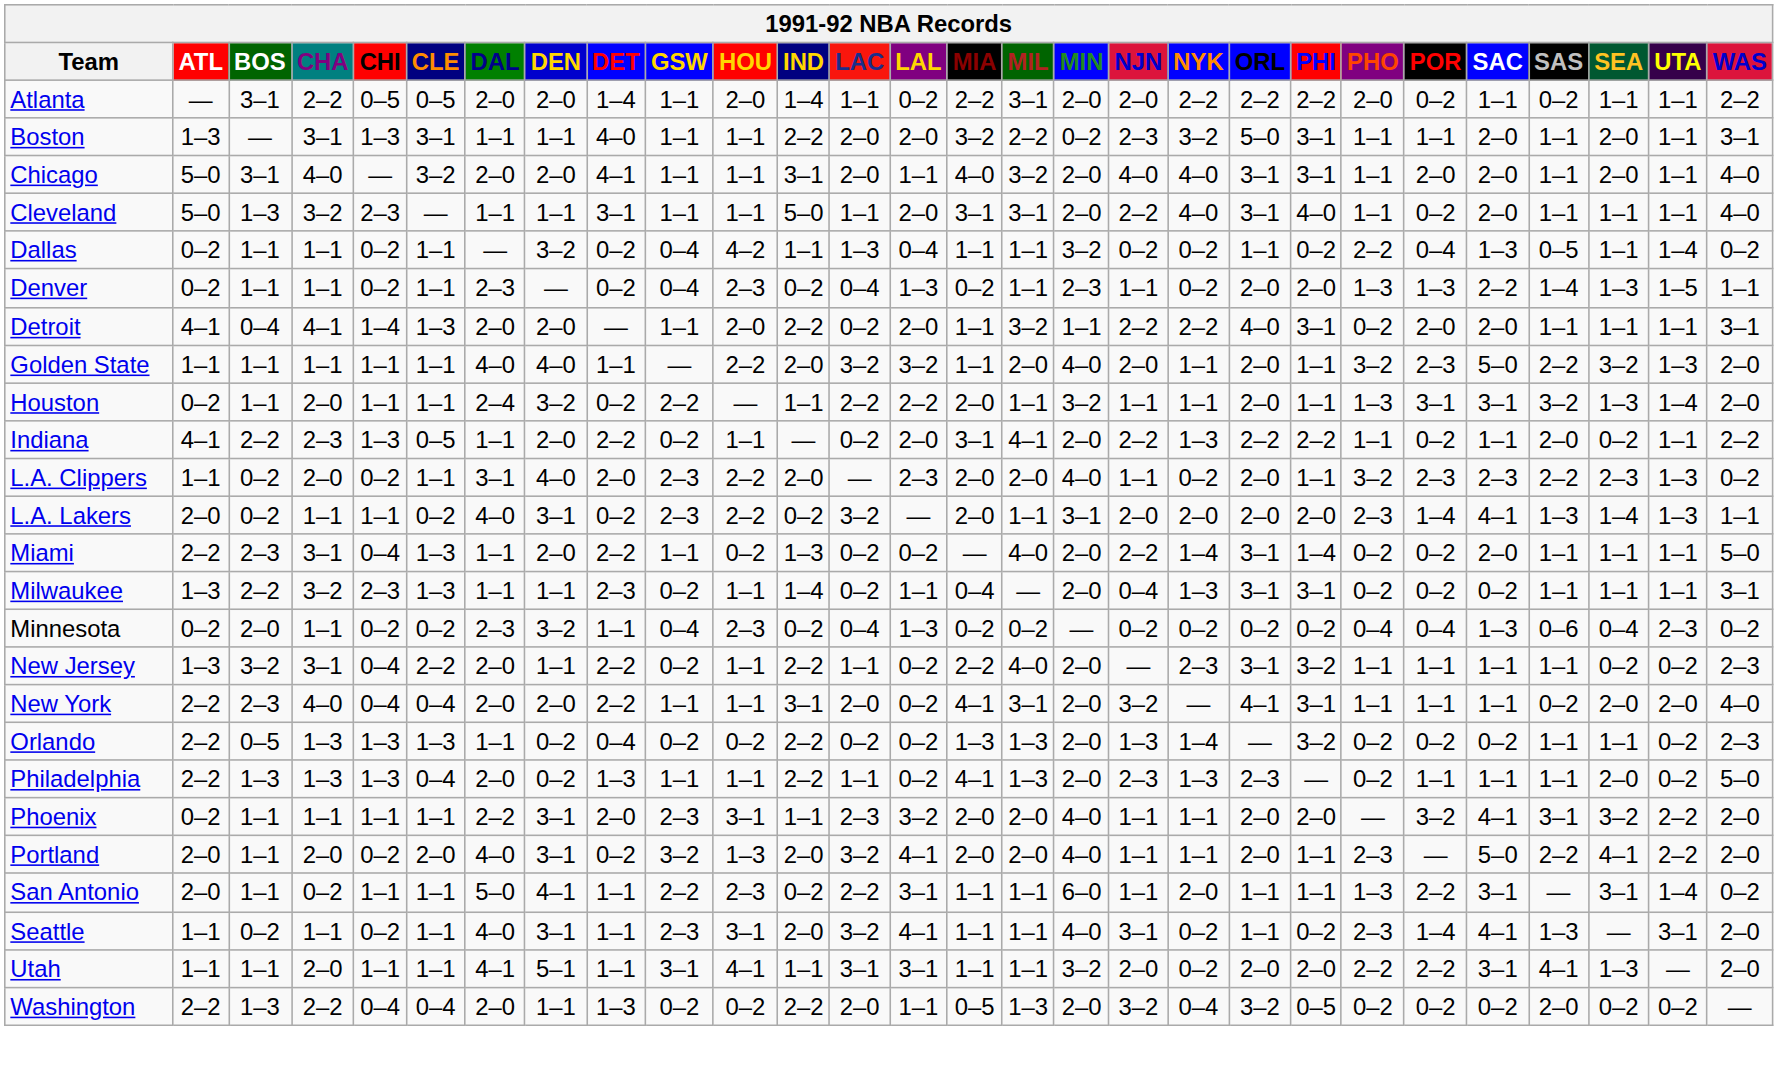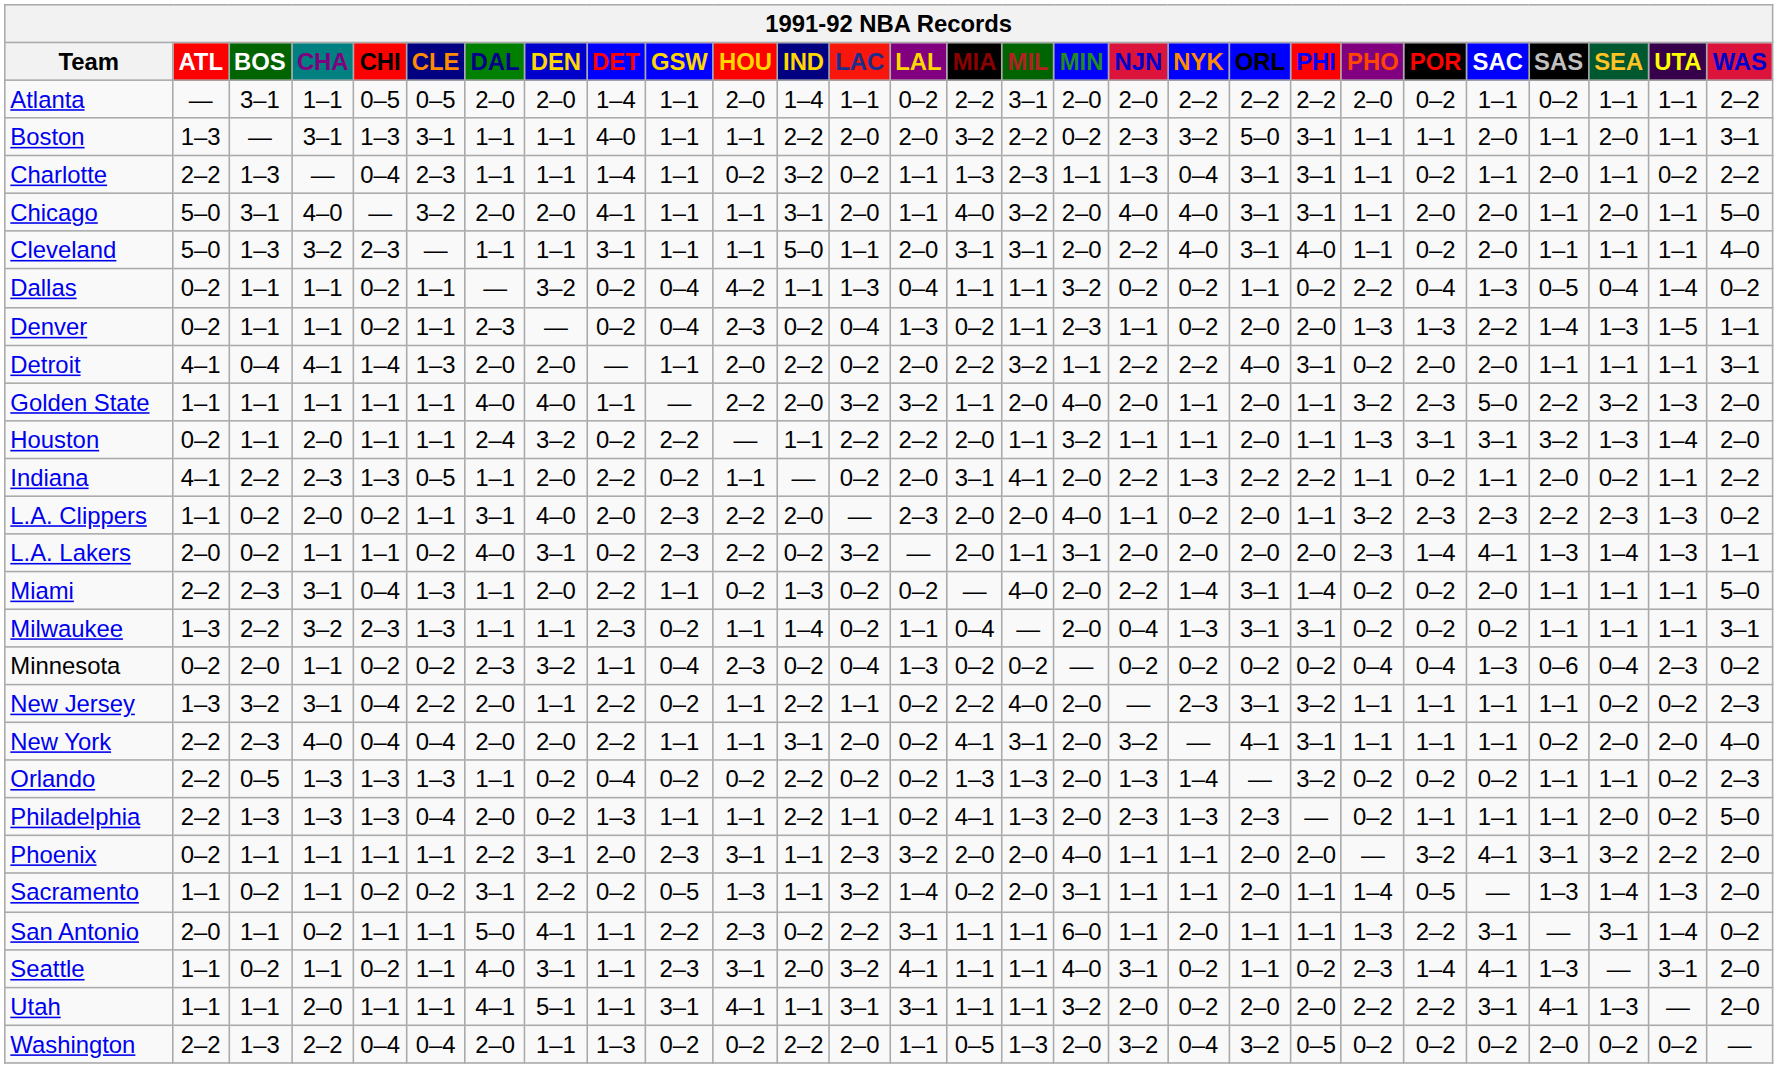Atlanta | CHA: 2–2 -> 1–1
+ row: Charlotte | 2–2 | 1–3 | — | 0–4 | 2–3 | 1–1 | 1–1 | 1–4 | 1–1 | 0–2 | 3–2 | 0–2 | 1–1 | 1–3 | 2–3 | 1–1 | 1–3 | 0–4 | 3–1 | 3–1 | 1–1 | 0–2 | 1–1 | 2–0 | 1–1 | 0–2 | 2–2
Chicago | WAS: 4–0 -> 5–0
Dallas | SEA: 1–1 -> 0–4
Detroit | MIA: 1–1 -> 2–2
- row: Portland | 2–0 | 1–1 | 2–0 | 0–2 | 2–0 | 4–0 | 3–1 | 0–2 | 3–2 | 1–3 | 2–0 | 3–2 | 4–1 | 2–0 | 2–0 | 4–0 | 1–1 | 1–1 | 2–0 | 1–1 | 2–3 | — | 5–0 | 2–2 | 4–1 | 2–2 | 2–0
+ row: Sacramento | 1–1 | 0–2 | 1–1 | 0–2 | 0–2 | 3–1 | 2–2 | 0–2 | 0–5 | 1–3 | 1–1 | 3–2 | 1–4 | 0–2 | 2–0 | 3–1 | 1–1 | 1–1 | 2–0 | 1–1 | 1–4 | 0–5 | — | 1–3 | 1–4 | 1–3 | 2–0
